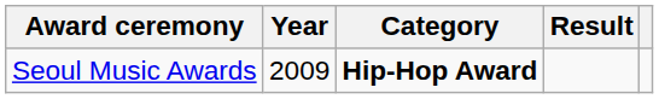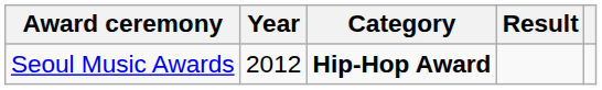Seoul Music Awards | Year: 2009 -> 2012
